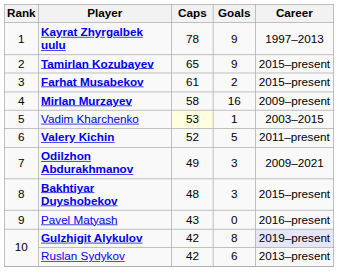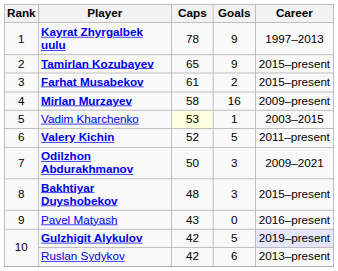Odilzhon Abdurakhmanov | Caps: 49 -> 50
Gulzhigit Alykulov | Goals: 8 -> 5
